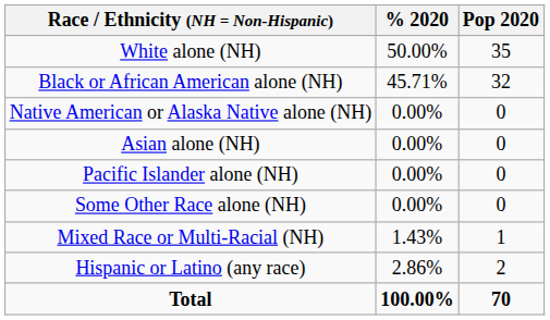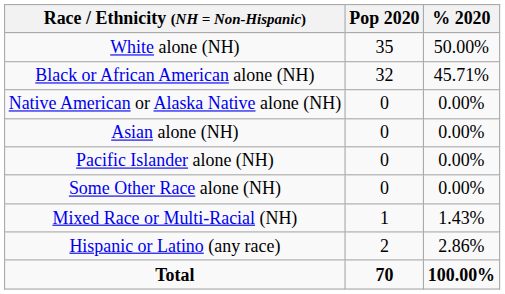columns swapped: Pop 2020 <-> % 2020
